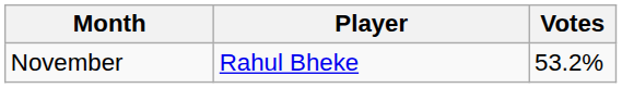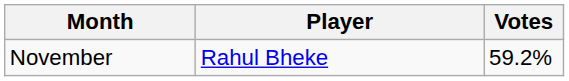November | Votes: 53.2% -> 59.2%
